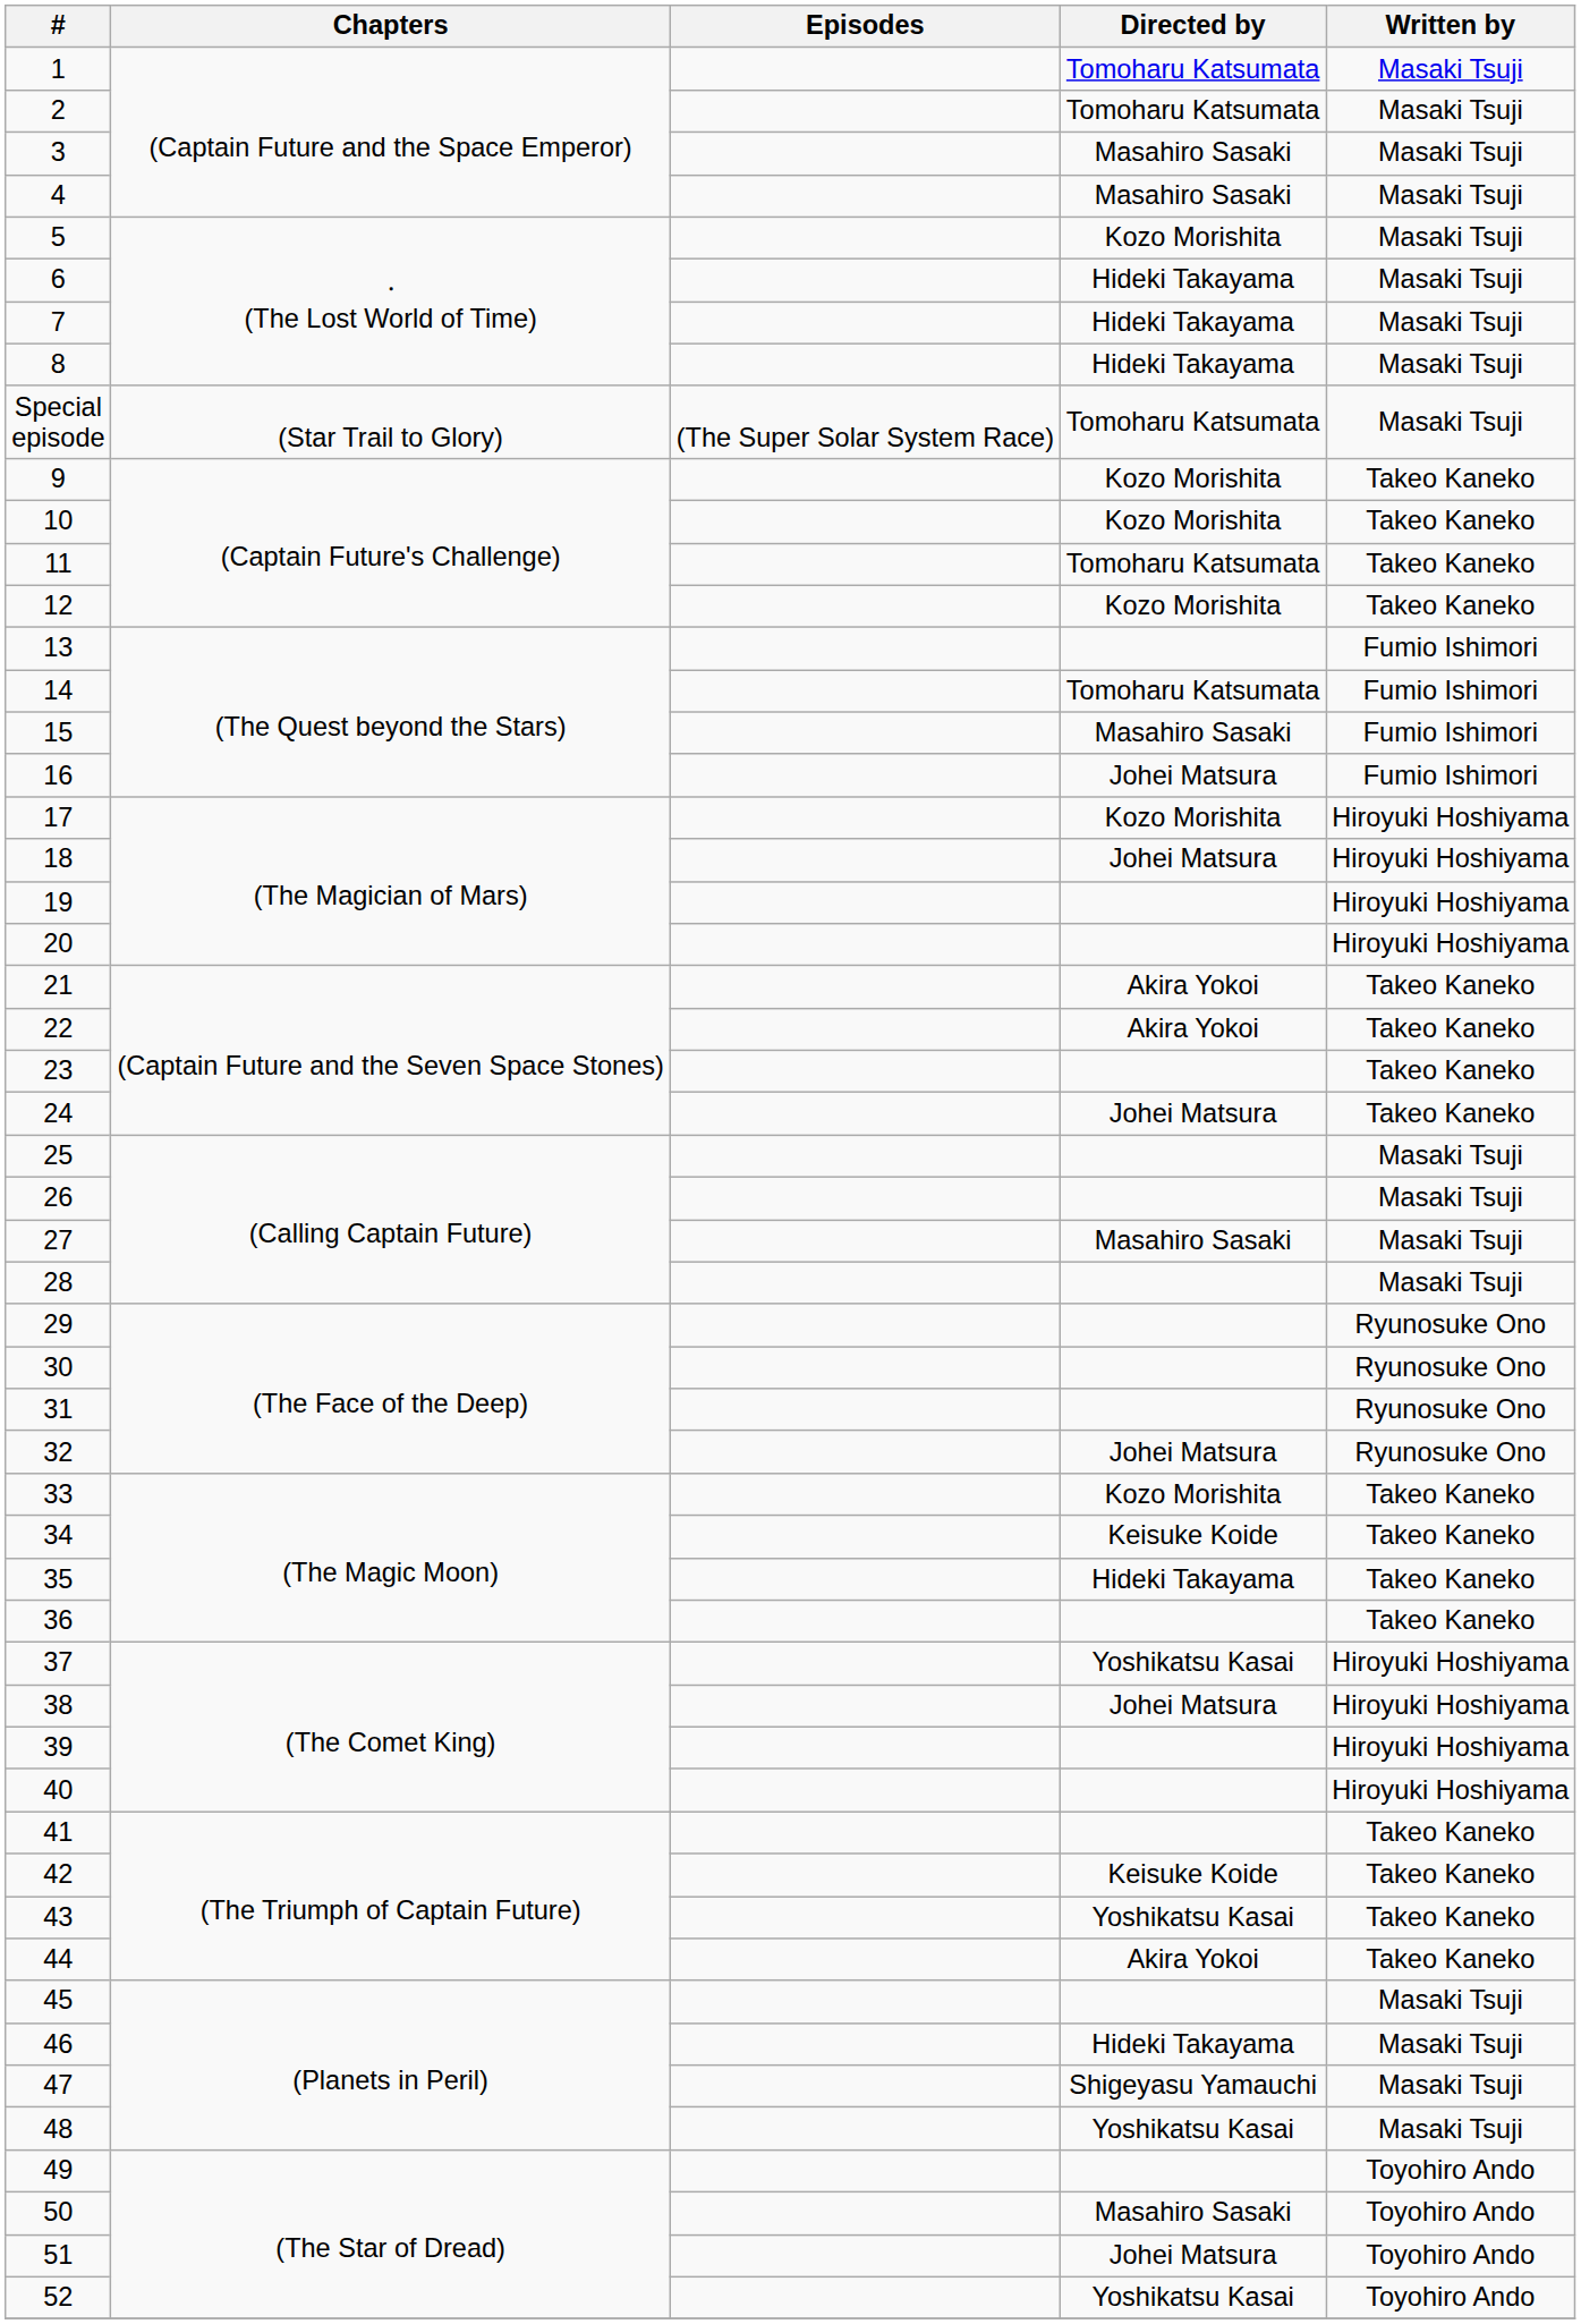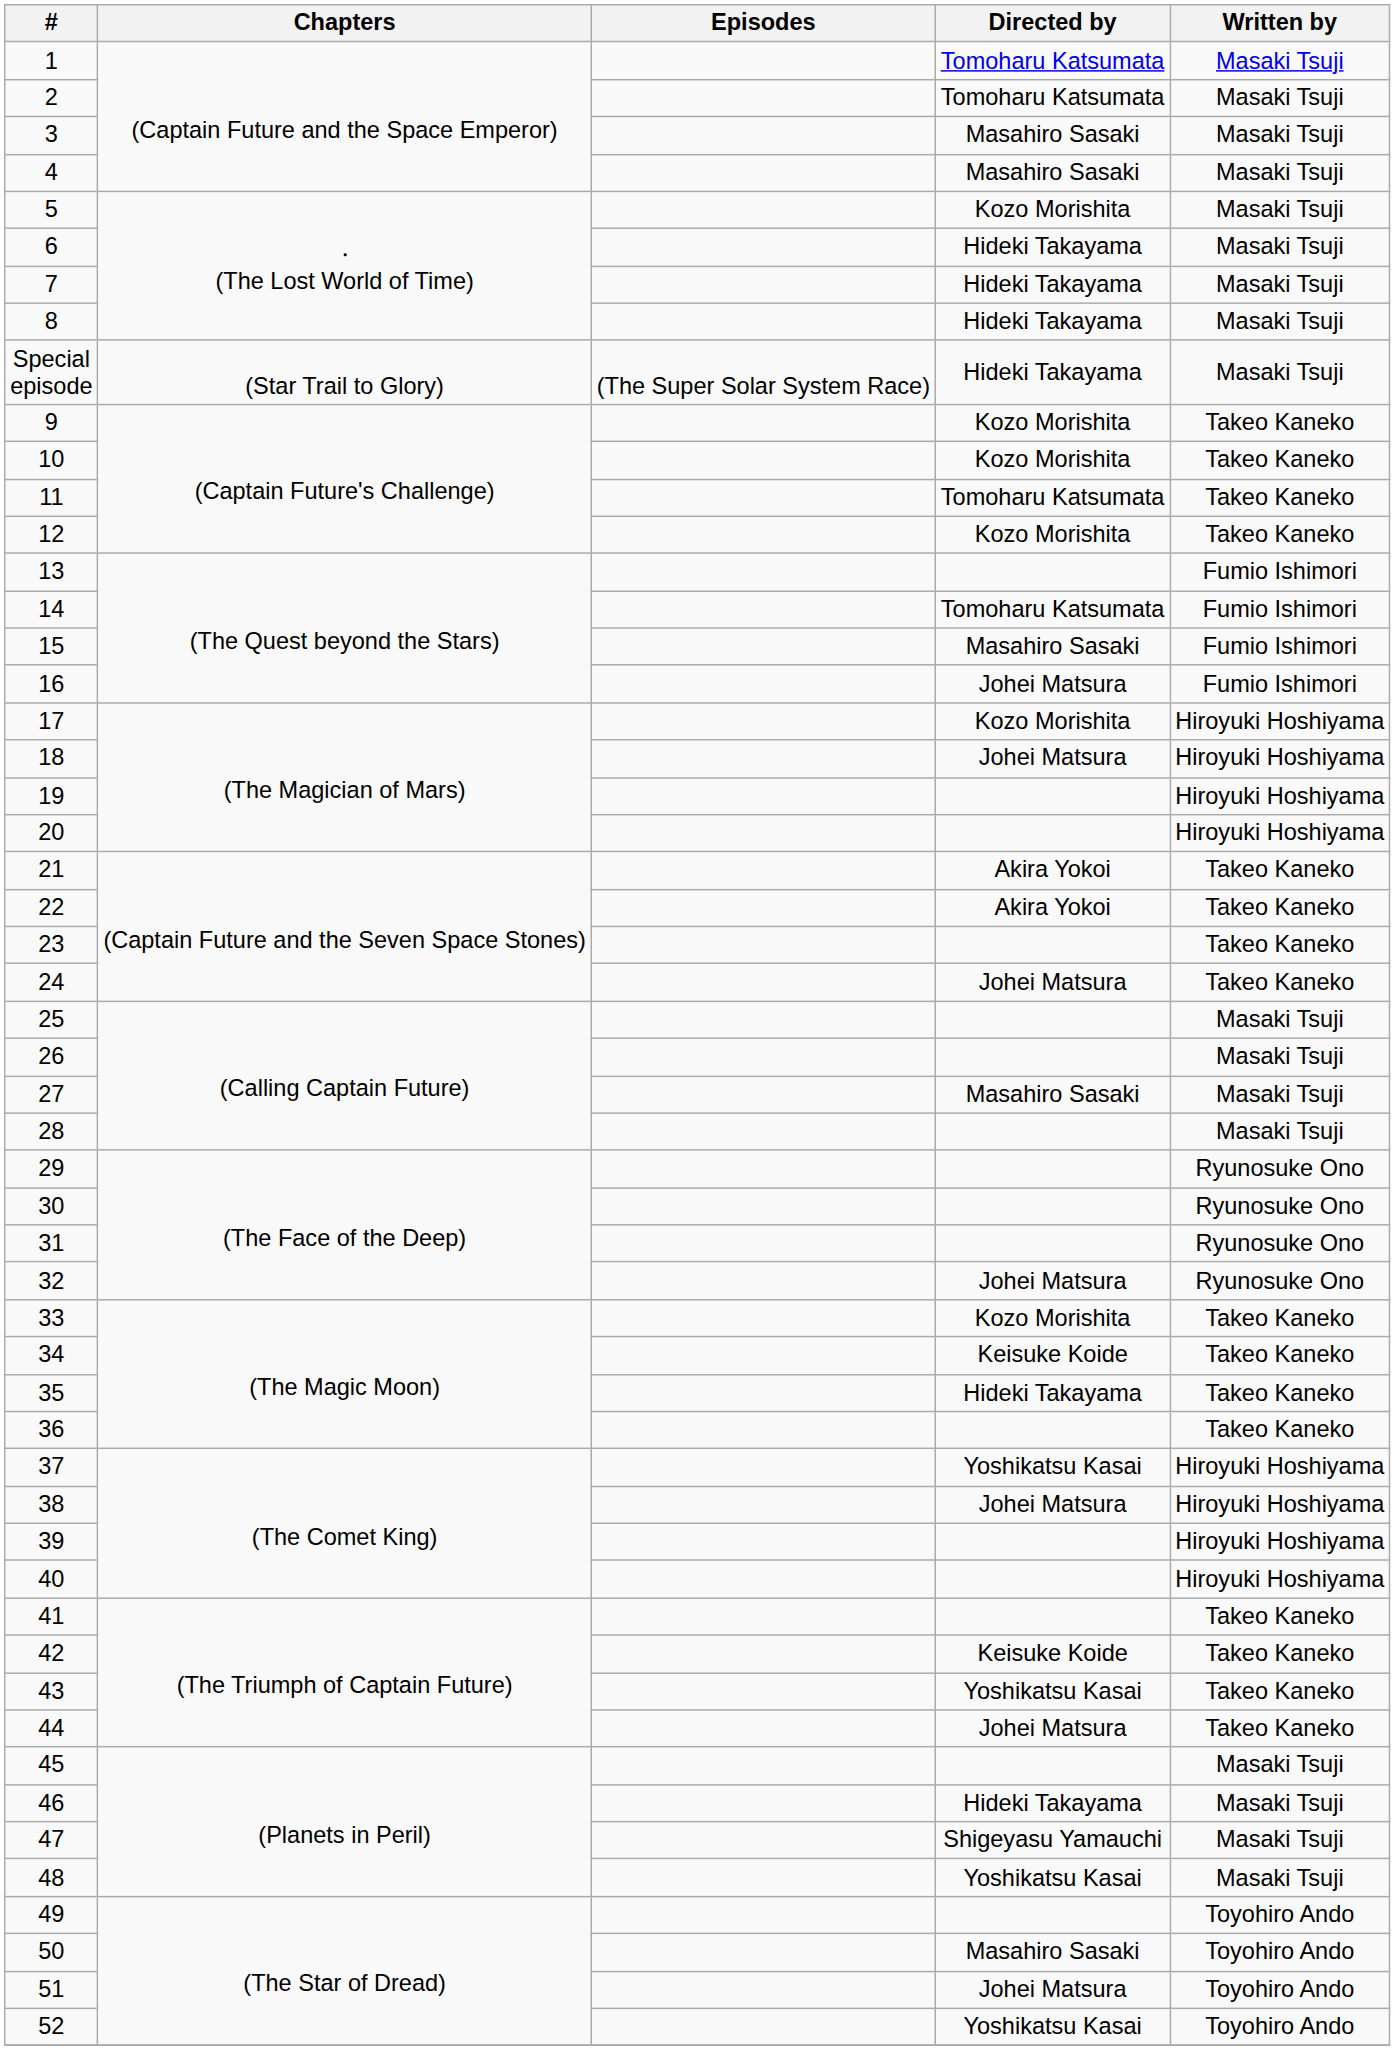Special episode | Directed by: Tomoharu Katsumata -> Hideki Takayama
44 | Directed by: Akira Yokoi -> Johei Matsura
